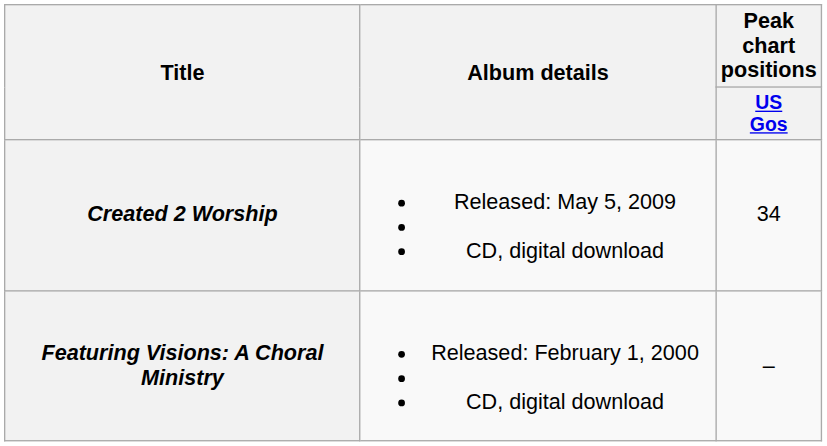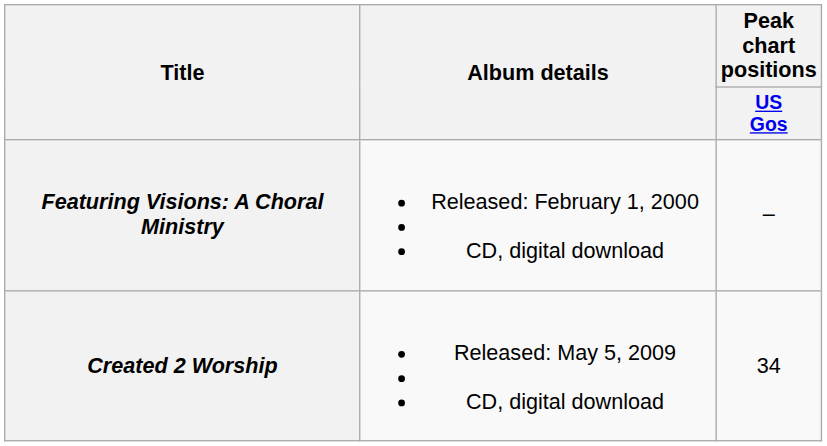rows swapped: Featuring Visions: A Choral Ministry <-> Created 2 Worship
